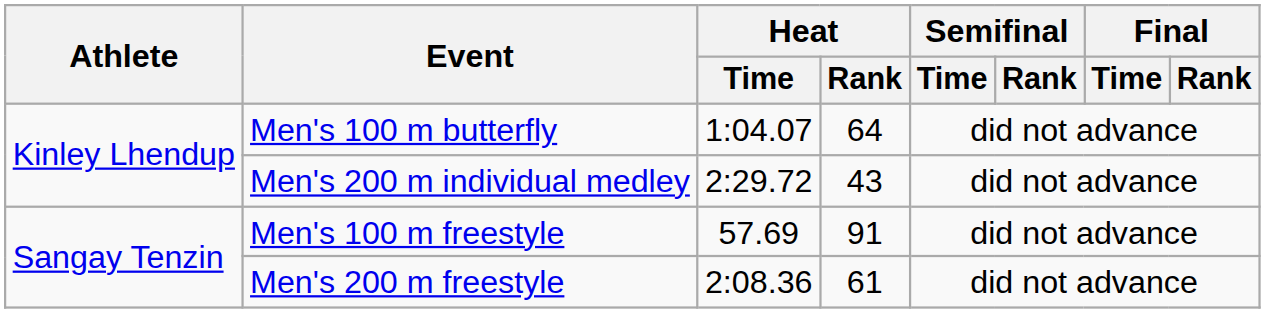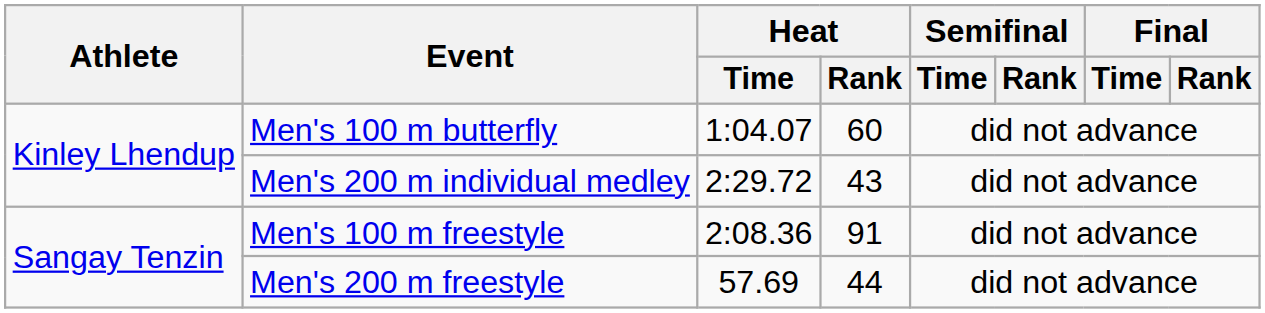Men's 100 m butterfly | Heat / Rank: 64 -> 60
Men's 100 m freestyle | Heat / Time: 57.69 -> 2:08.36
Men's 200 m freestyle | Heat / Time: 2:08.36 -> 57.69
Men's 200 m freestyle | Heat / Rank: 61 -> 44
